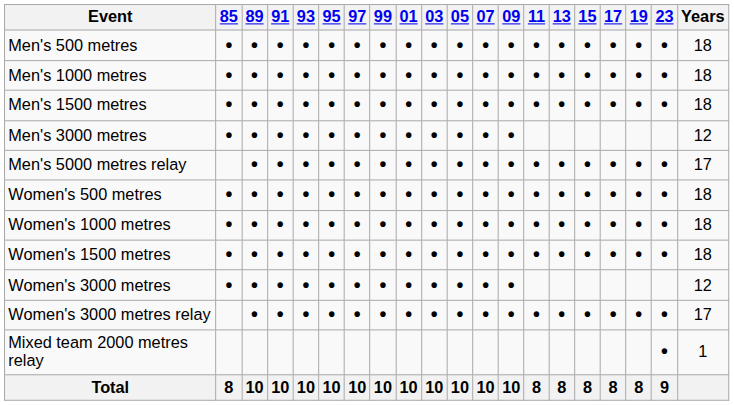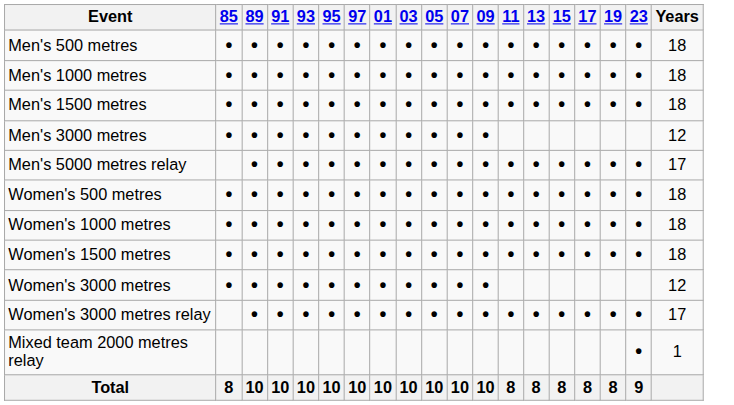- column: 99 | • | • | • | • | • | • | • | • | • | • | 10
